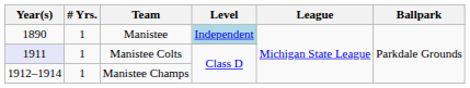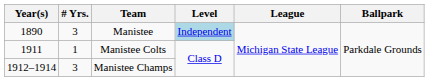Manistee | # Yrs.: 1 -> 3
Manistee Colts | Year(s): lavender background -> no background
Manistee Champs | # Yrs.: 1 -> 3
